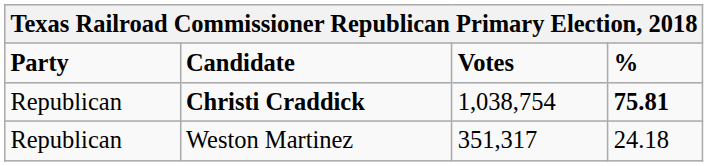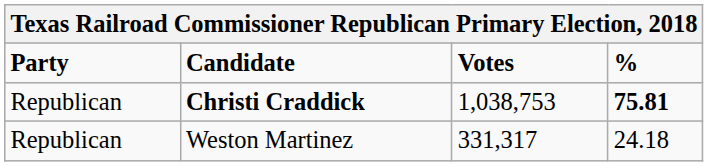Christi Craddick | Votes: 1,038,754 -> 1,038,753
Weston Martinez | Votes: 351,317 -> 331,317
